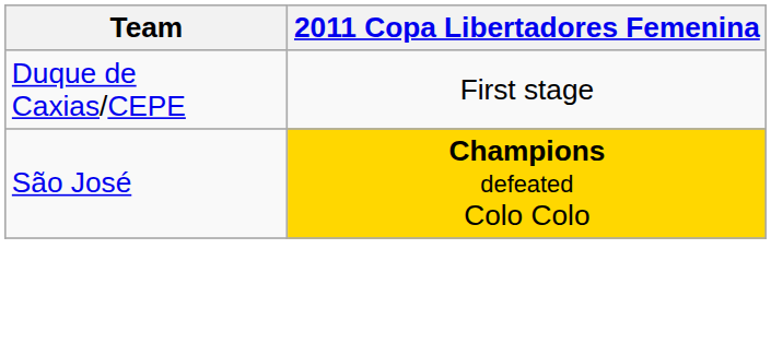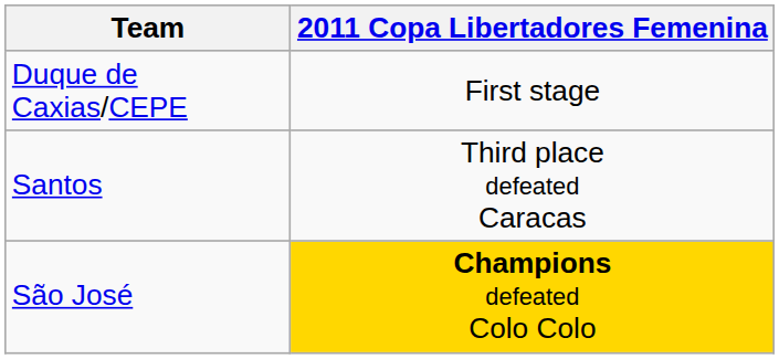+ row: Santos | Third place defeated Caracas
